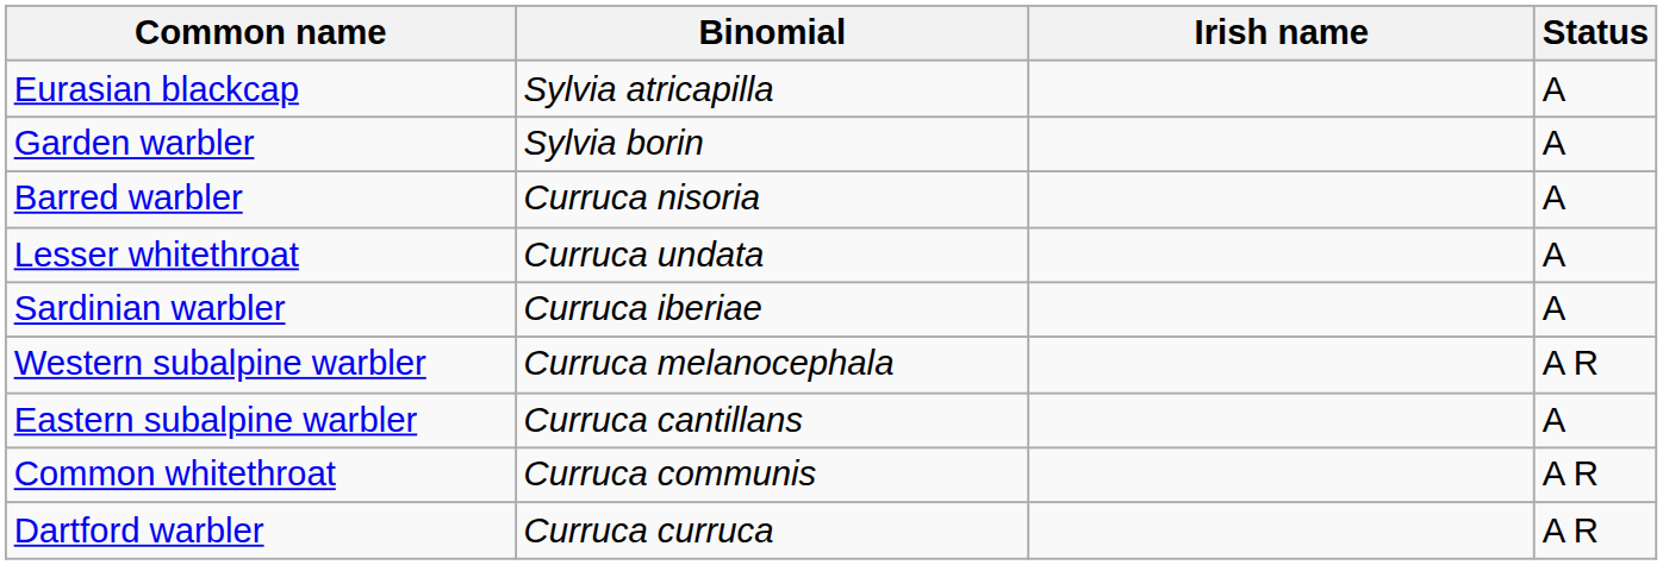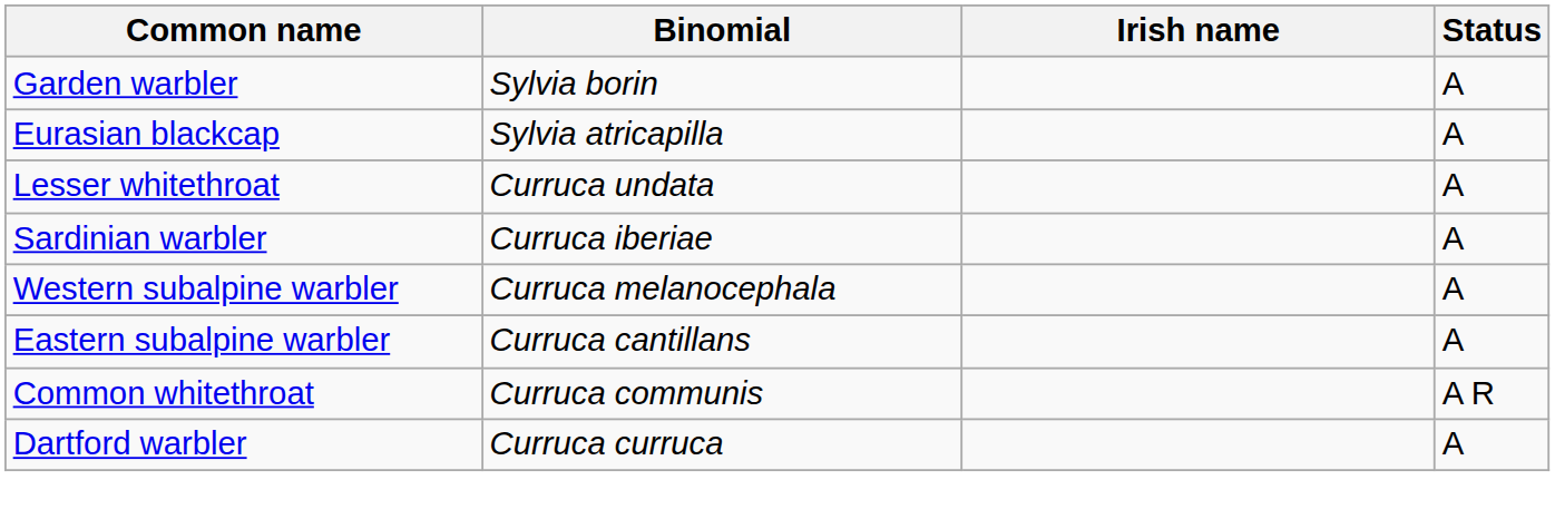rows swapped: Eurasian blackcap <-> Garden warbler
- row: Barred warbler | Curruca nisoria | A
Western subalpine warbler | Status: A R -> A
Dartford warbler | Status: A R -> A
